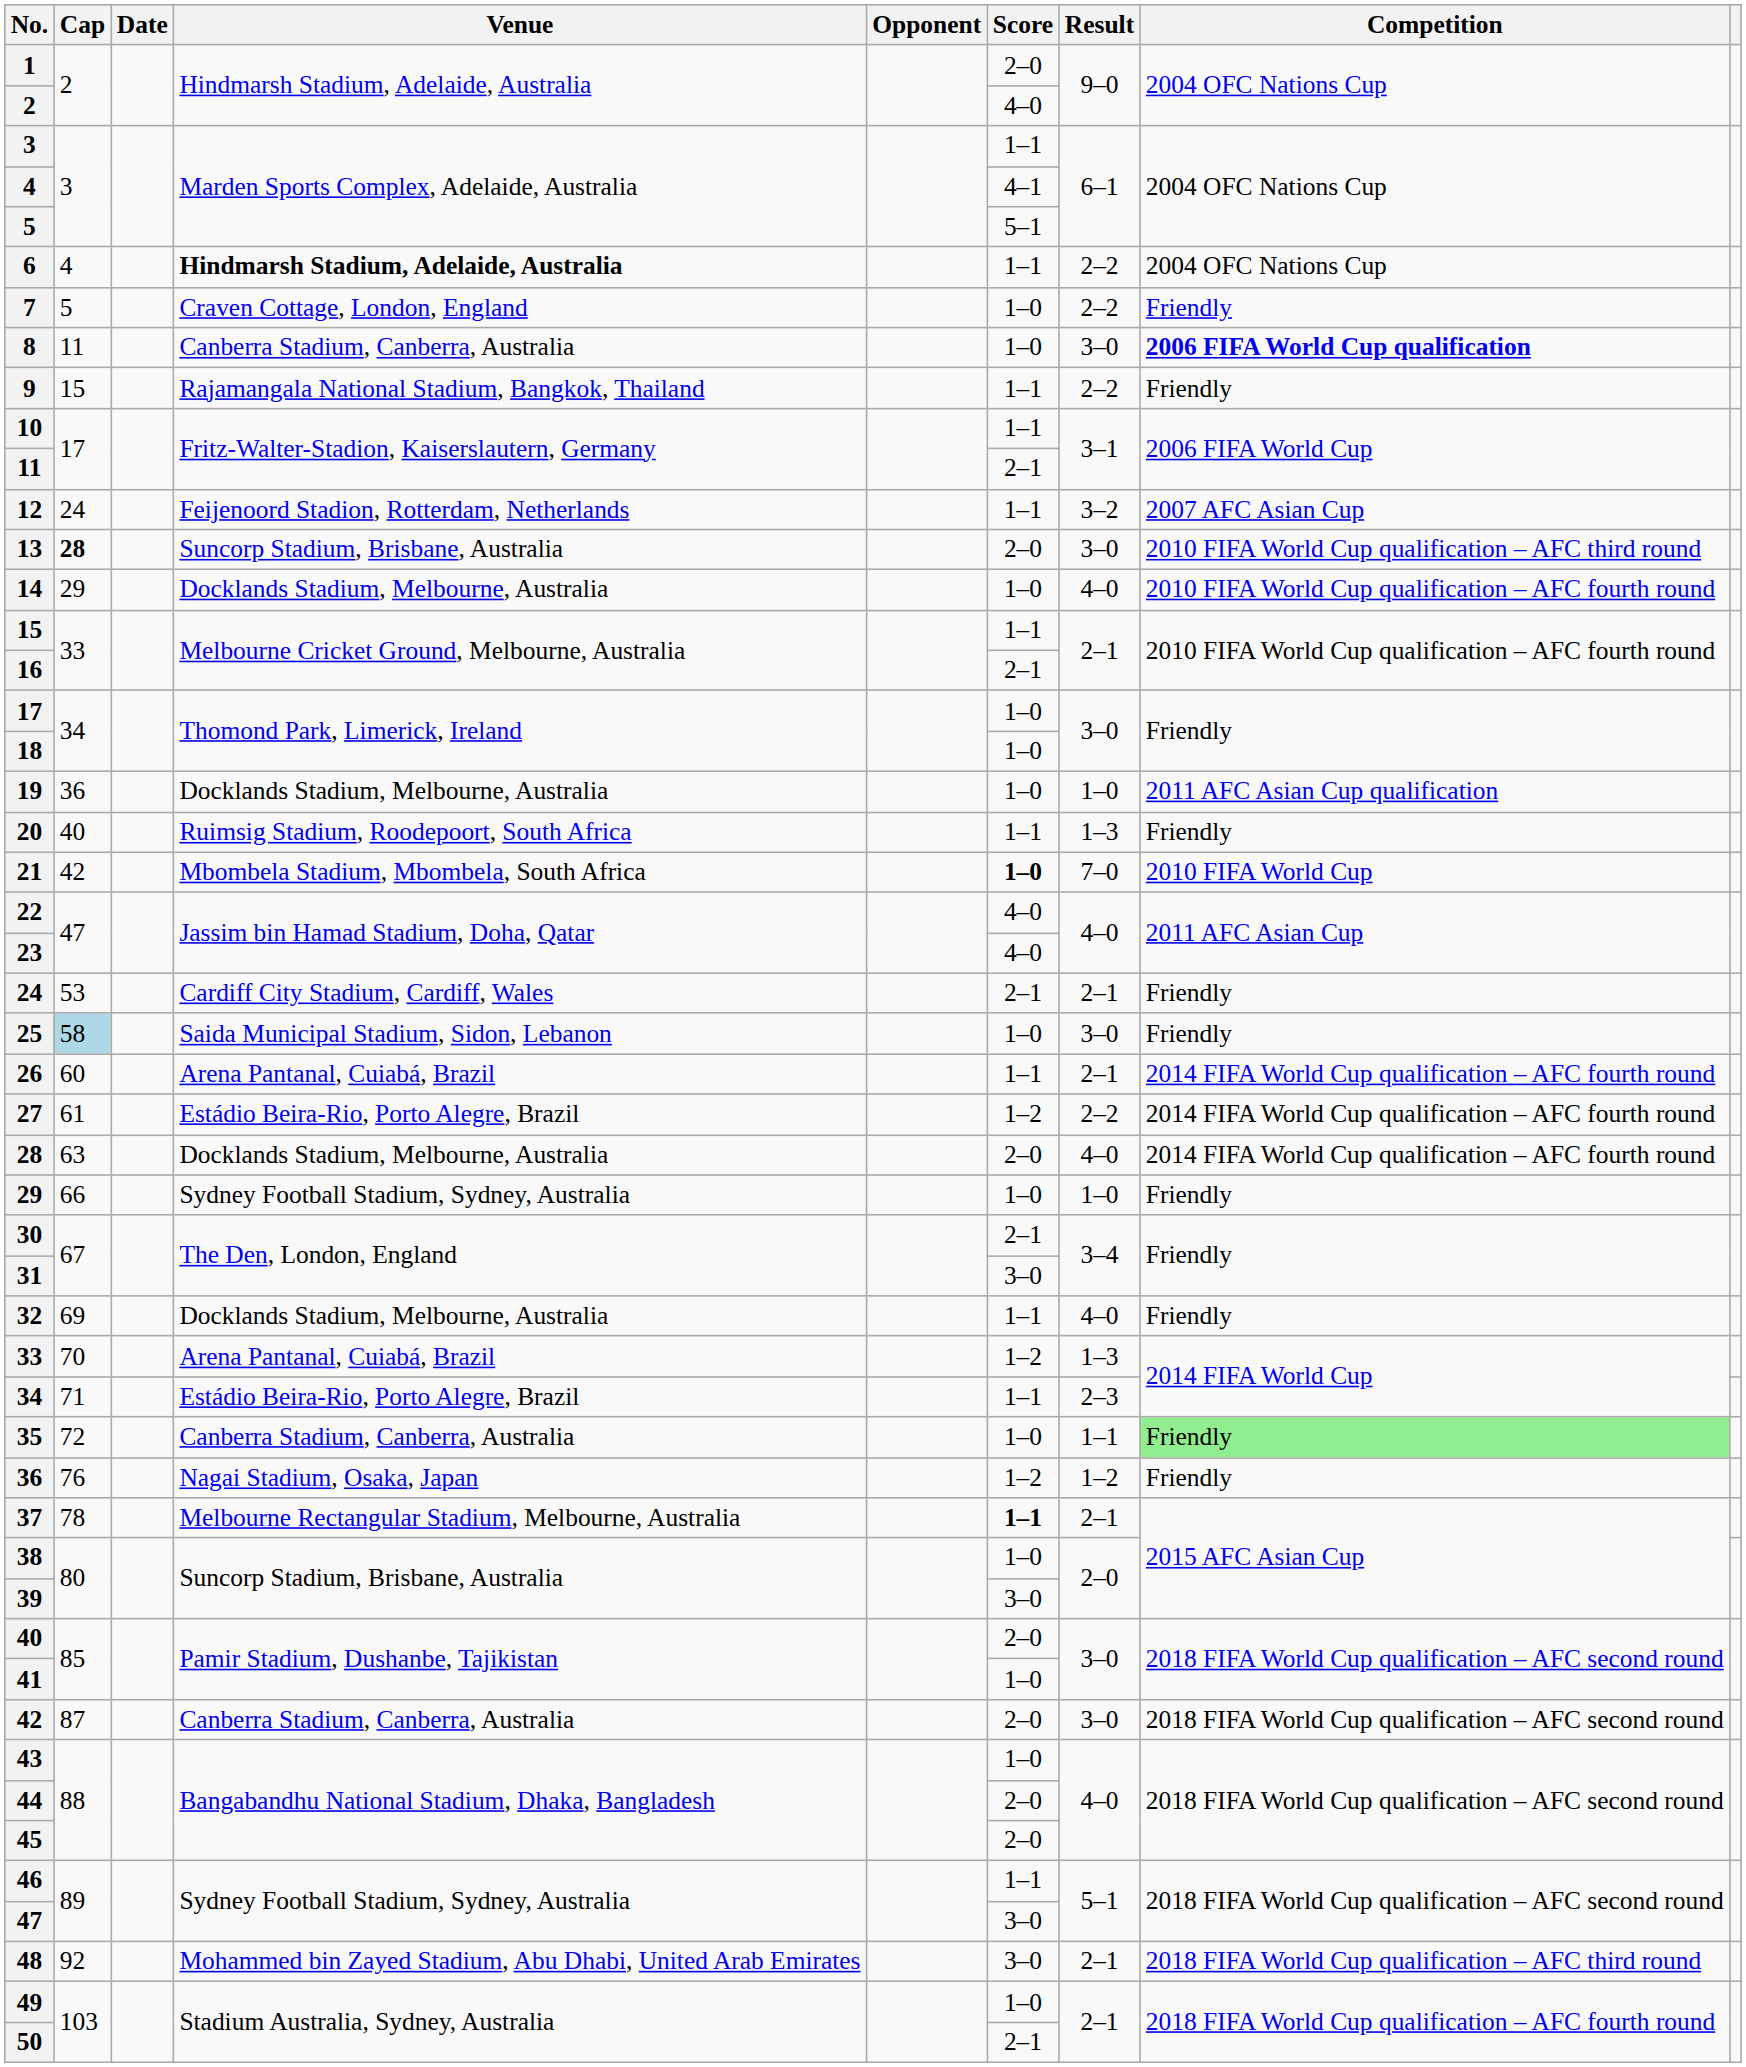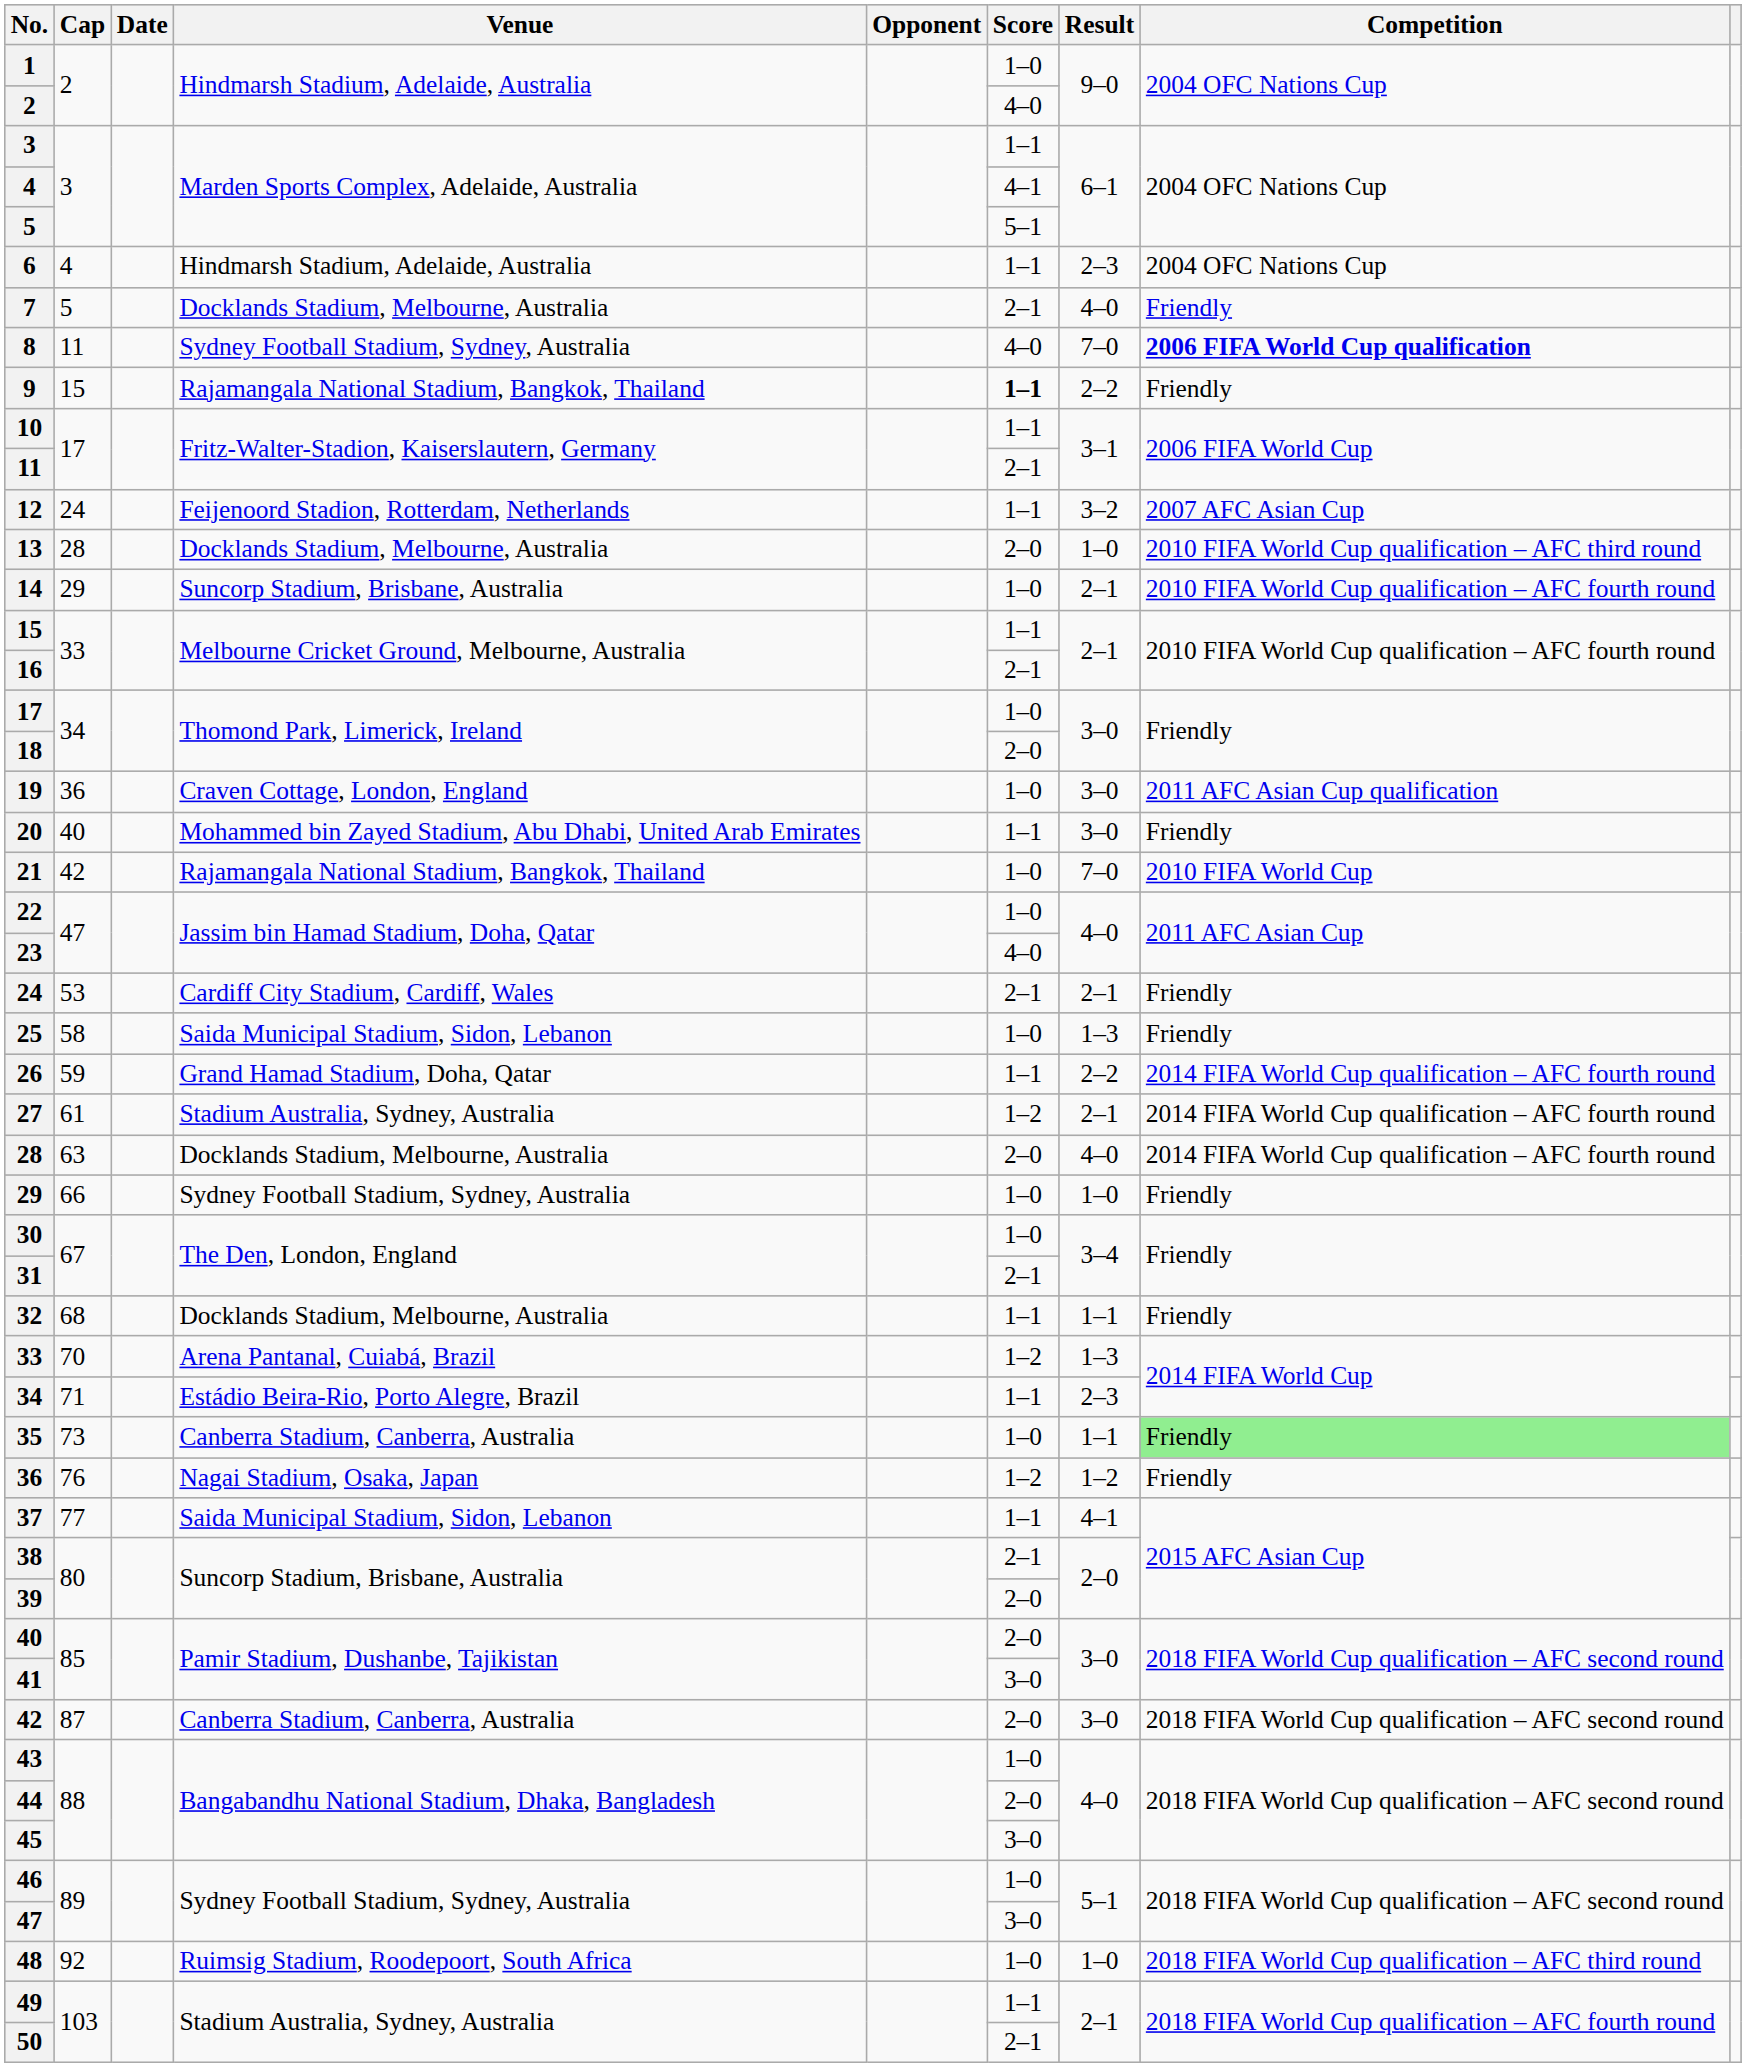1 | Score: 2–0 -> 1–0
6 | Venue: bold -> normal
6 | Result: 2–2 -> 2–3
7 | Venue: Craven Cottage, London, England -> Docklands Stadium, Melbourne, Australia
7 | Score: 1–0 -> 2–1
7 | Result: 2–2 -> 4–0
8 | Venue: Canberra Stadium, Canberra, Australia -> Sydney Football Stadium, Sydney, Australia
8 | Score: 1–0 -> 4–0
8 | Result: 3–0 -> 7–0
9 | Score: normal -> bold
13 | Cap: bold -> normal
13 | Venue: Suncorp Stadium, Brisbane, Australia -> Docklands Stadium, Melbourne, Australia
13 | Result: 3–0 -> 1–0
14 | Venue: Docklands Stadium, Melbourne, Australia -> Suncorp Stadium, Brisbane, Australia
14 | Result: 4–0 -> 2–1
18 | Score: 1–0 -> 2–0
19 | Venue: Docklands Stadium, Melbourne, Australia -> Craven Cottage, London, England
19 | Result: 1–0 -> 3–0
20 | Venue: Ruimsig Stadium, Roodepoort, South Africa -> Mohammed bin Zayed Stadium, Abu Dhabi, United Arab Emirates
20 | Result: 1–3 -> 3–0
21 | Venue: Mbombela Stadium, Mbombela, South Africa -> Rajamangala National Stadium, Bangkok, Thailand
21 | Score: bold -> normal
22 | Score: 4–0 -> 1–0
25 | Cap: lightblue background -> no background
25 | Result: 3–0 -> 1–3
26 | Cap: 60 -> 59
26 | Venue: Arena Pantanal, Cuiabá, Brazil -> Grand Hamad Stadium, Doha, Qatar
26 | Result: 2–1 -> 2–2
27 | Venue: Estádio Beira-Rio, Porto Alegre, Brazil -> Stadium Australia, Sydney, Australia
27 | Result: 2–2 -> 2–1
30 | Score: 2–1 -> 1–0
31 | Score: 3–0 -> 2–1
32 | Cap: 69 -> 68
32 | Result: 4–0 -> 1–1
35 | Cap: 72 -> 73
37 | Cap: 78 -> 77
37 | Venue: Melbourne Rectangular Stadium, Melbourne, Australia -> Saida Municipal Stadium, Sidon, Lebanon
37 | Score: bold -> normal
37 | Result: 2–1 -> 4–1
38 | Score: 1–0 -> 2–1
39 | Score: 3–0 -> 2–0
41 | Score: 1–0 -> 3–0
45 | Score: 2–0 -> 3–0
46 | Score: 1–1 -> 1–0
48 | Venue: Mohammed bin Zayed Stadium, Abu Dhabi, United Arab Emirates -> Ruimsig Stadium, Roodepoort, South Africa
48 | Score: 3–0 -> 1–0
48 | Result: 2–1 -> 1–0
49 | Score: 1–0 -> 1–1
